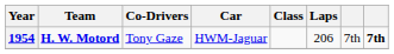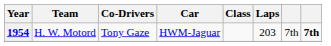1954 | Team: bold -> normal
1954 | Laps: 206 -> 203
